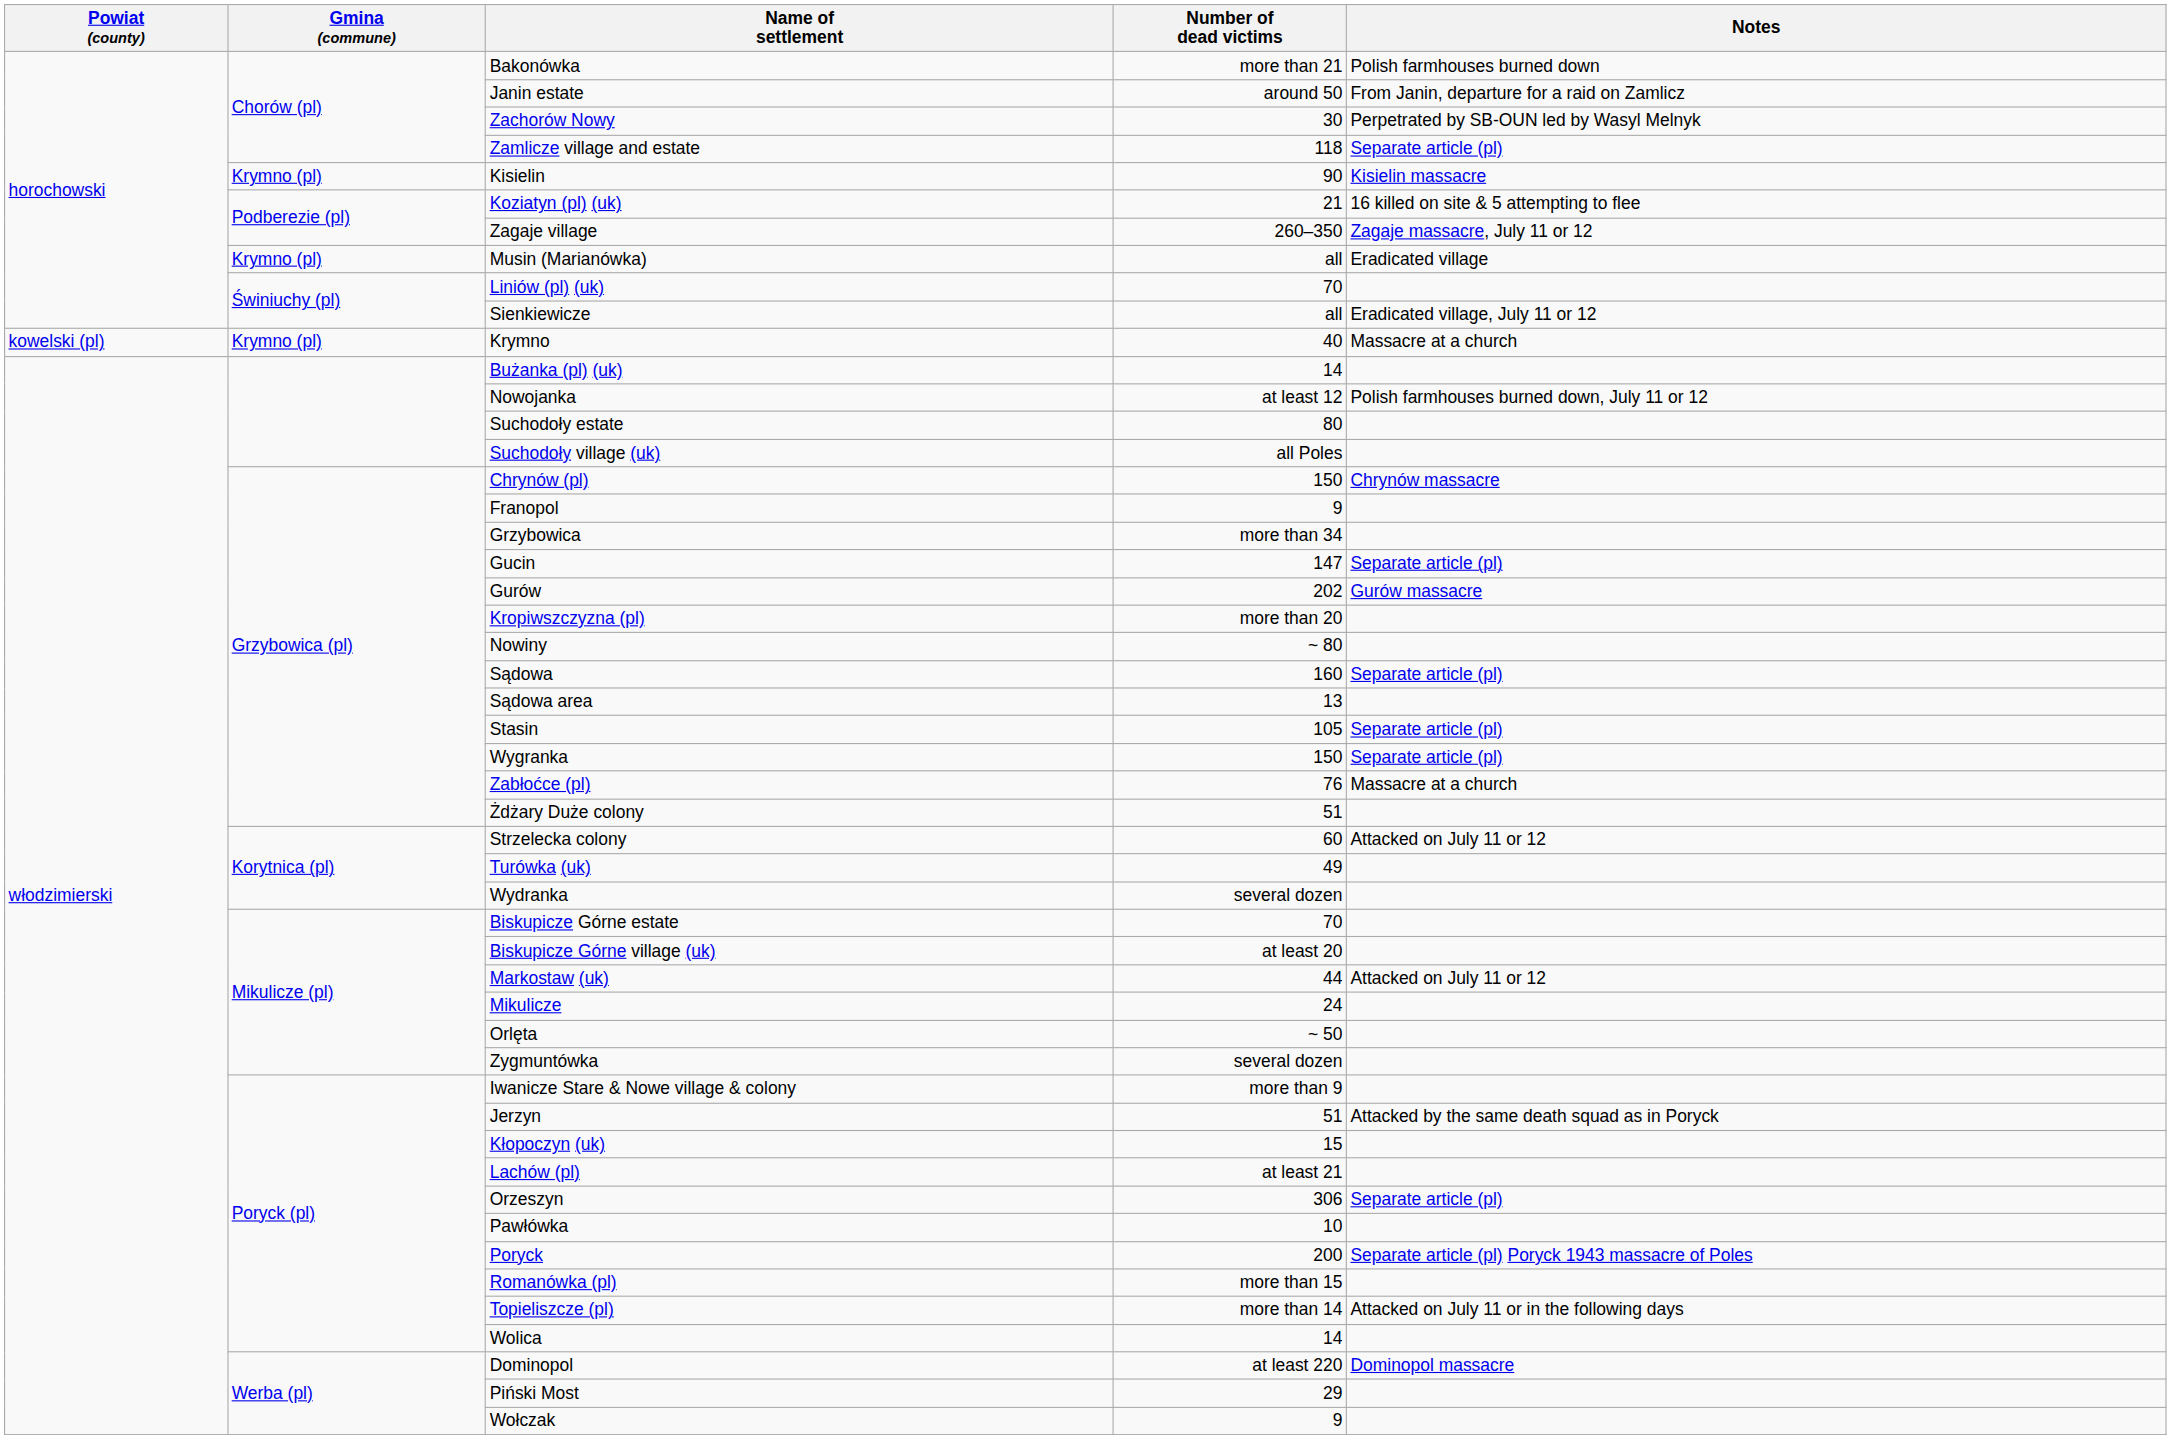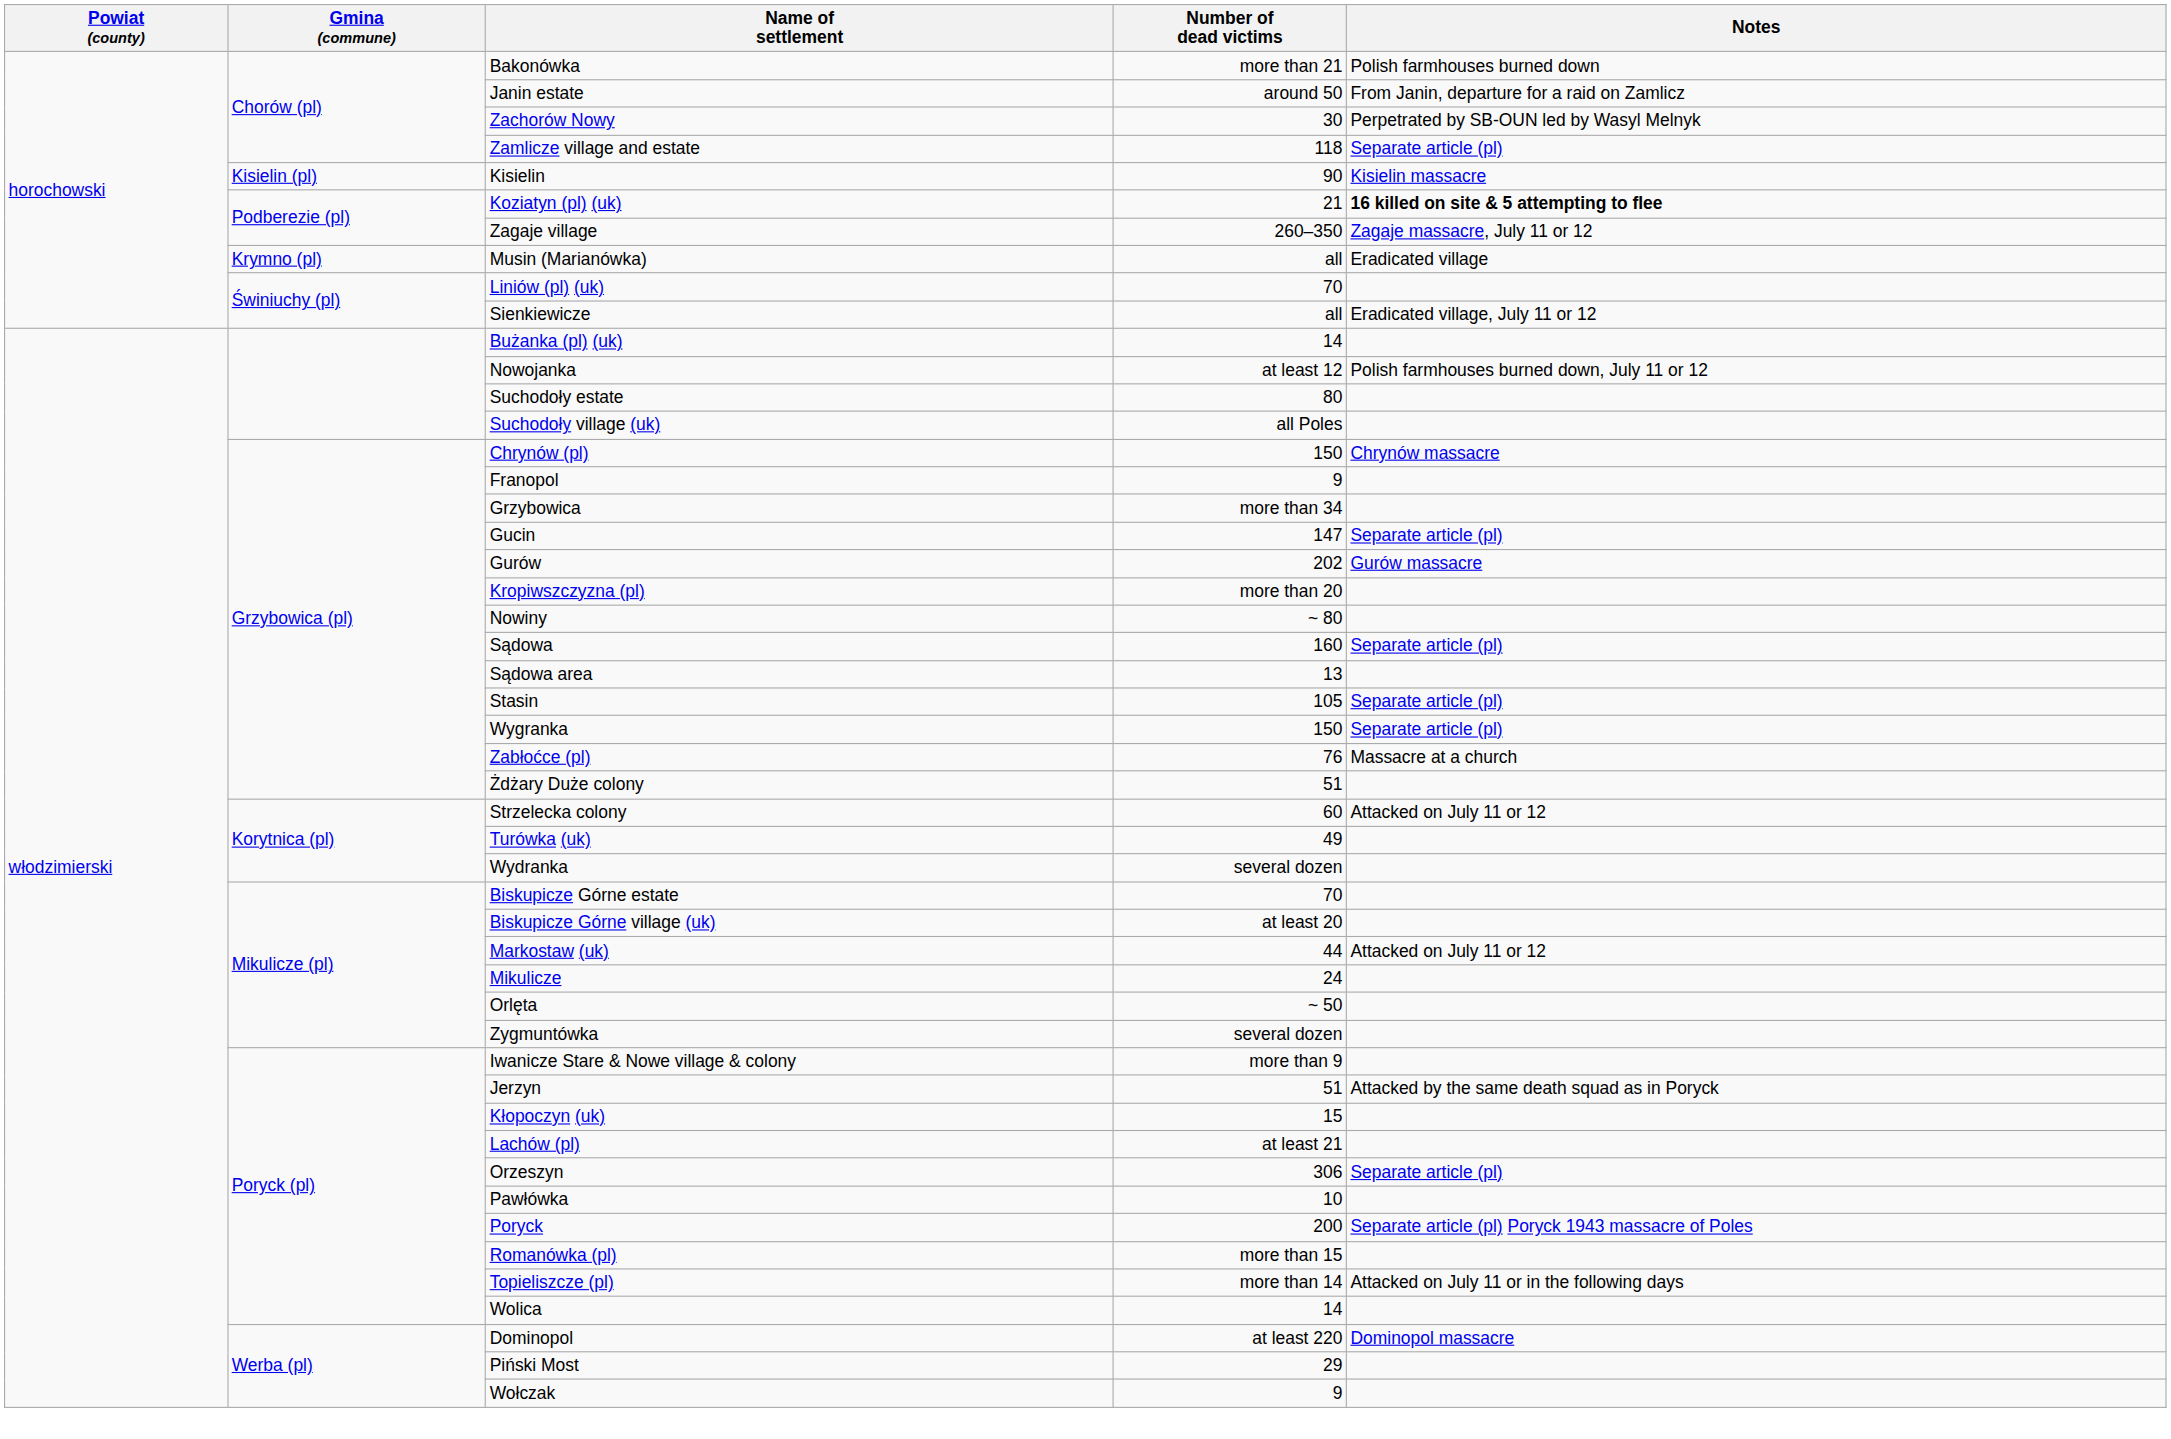Kisielin | Gmina (commune): Krymno (pl) -> Kisielin (pl)
Koziatyn (pl) (uk) | Notes: normal -> bold
- row: kowelski (pl) | Krymno (pl) | Krymno | 40 | Massacre at a church
